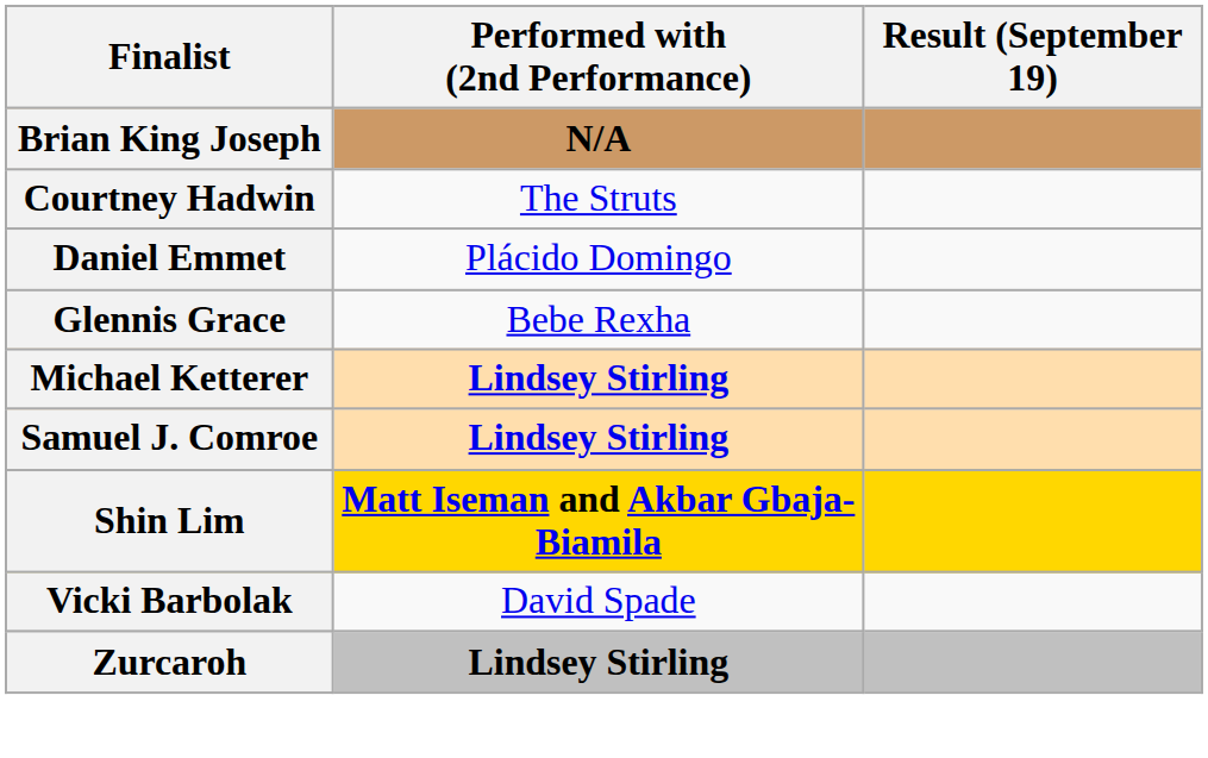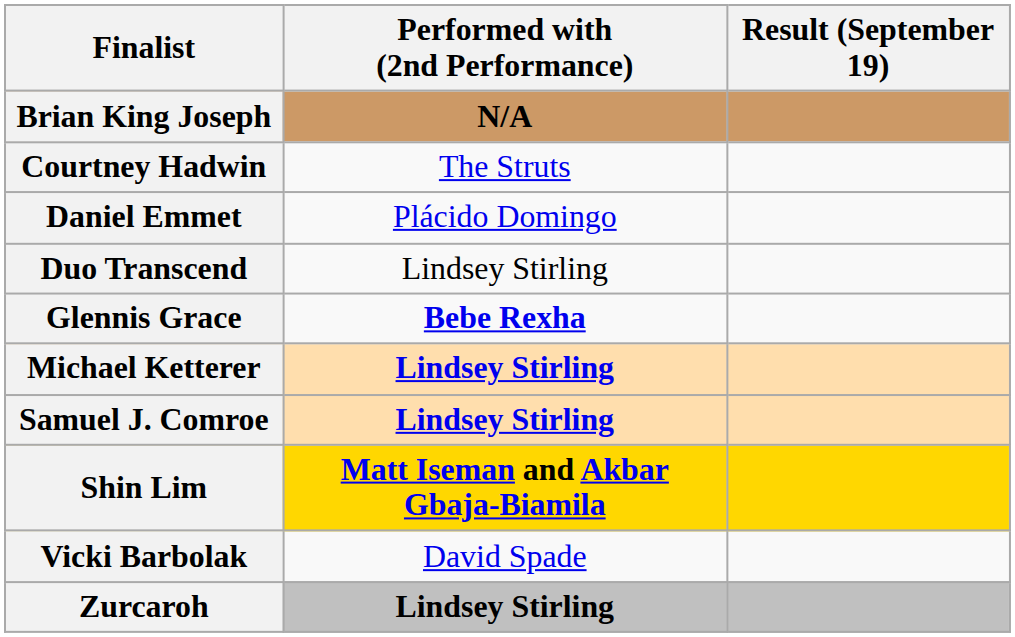+ row: Duo Transcend | Lindsey Stirling
Glennis Grace | Performed with (2nd Performance): normal -> bold
